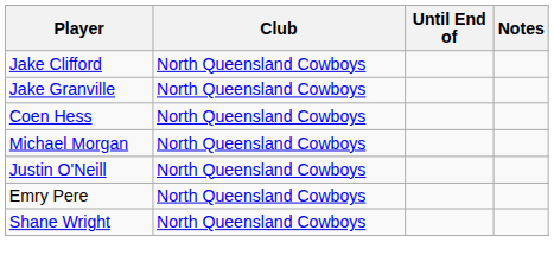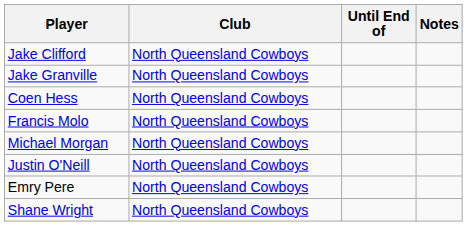+ row: Francis Molo | North Queensland Cowboys
